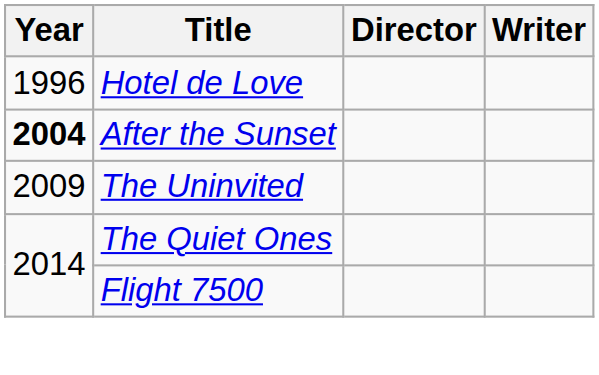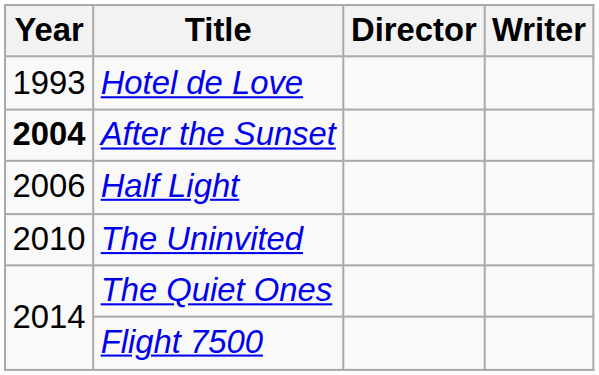Hotel de Love | Year: 1996 -> 1993
+ row: 2006 | Half Light
The Uninvited | Year: 2009 -> 2010
